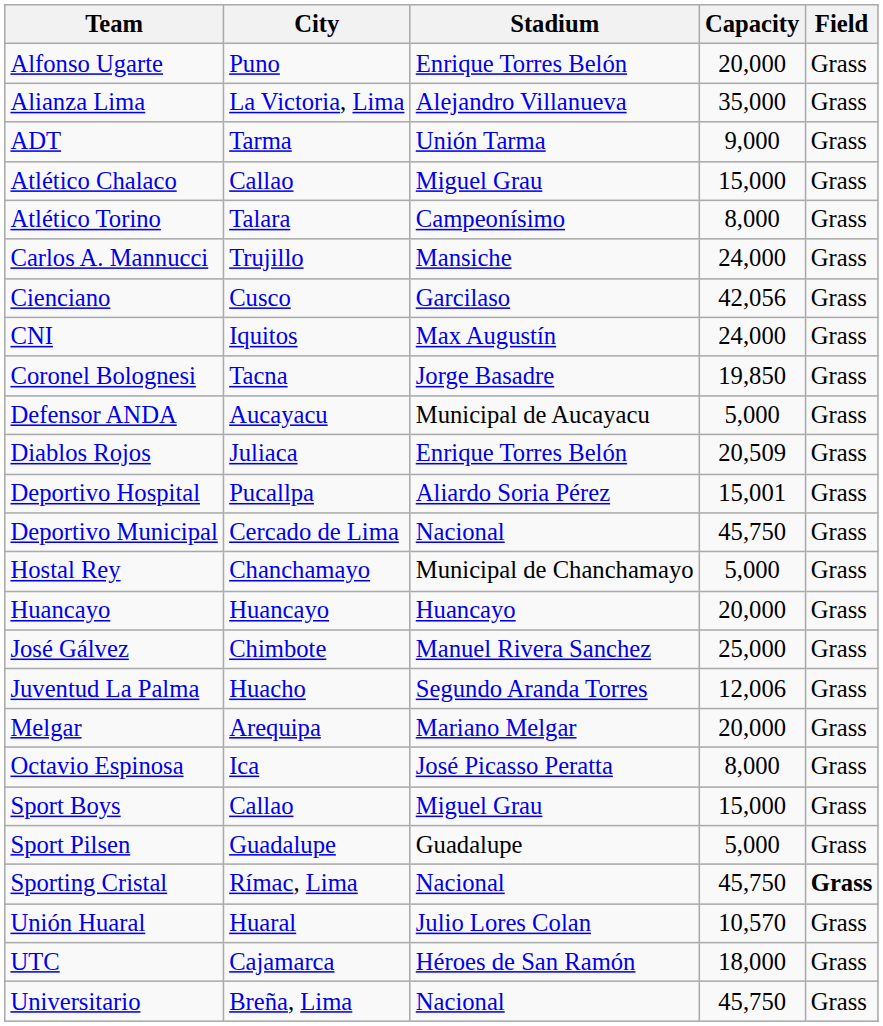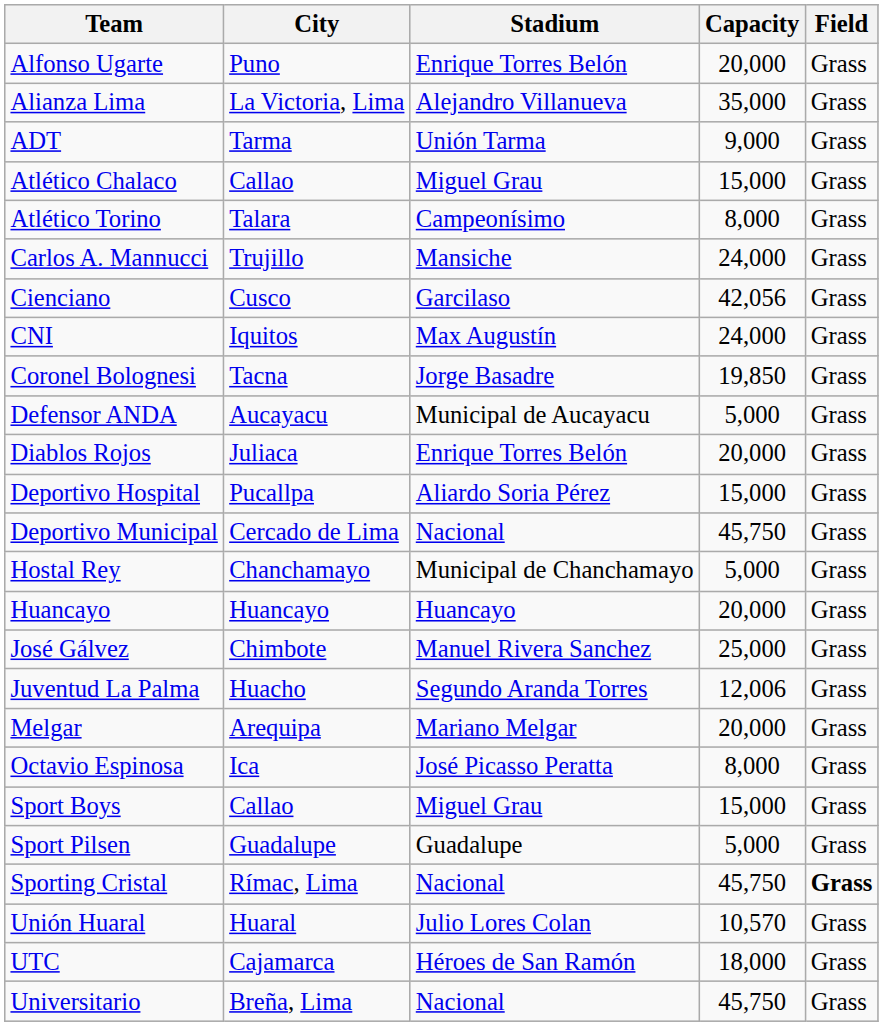Diablos Rojos | Capacity: 20,509 -> 20,000
Deportivo Hospital | Capacity: 15,001 -> 15,000
